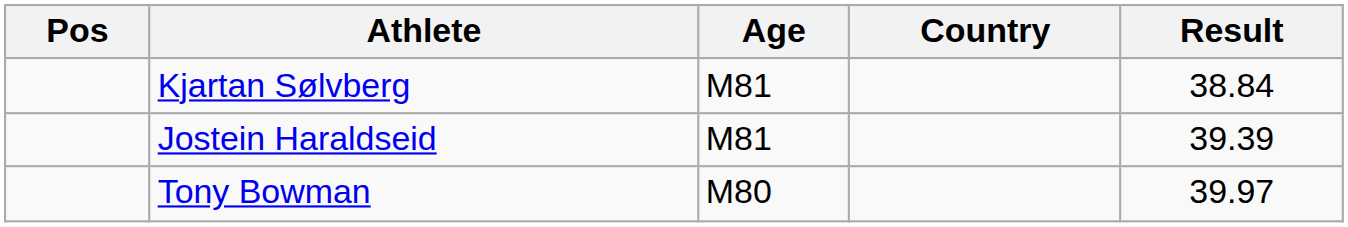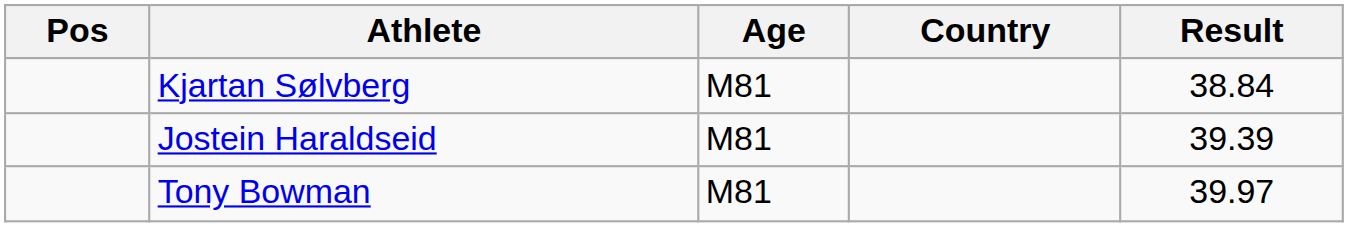Tony Bowman | Age: M80 -> M81
